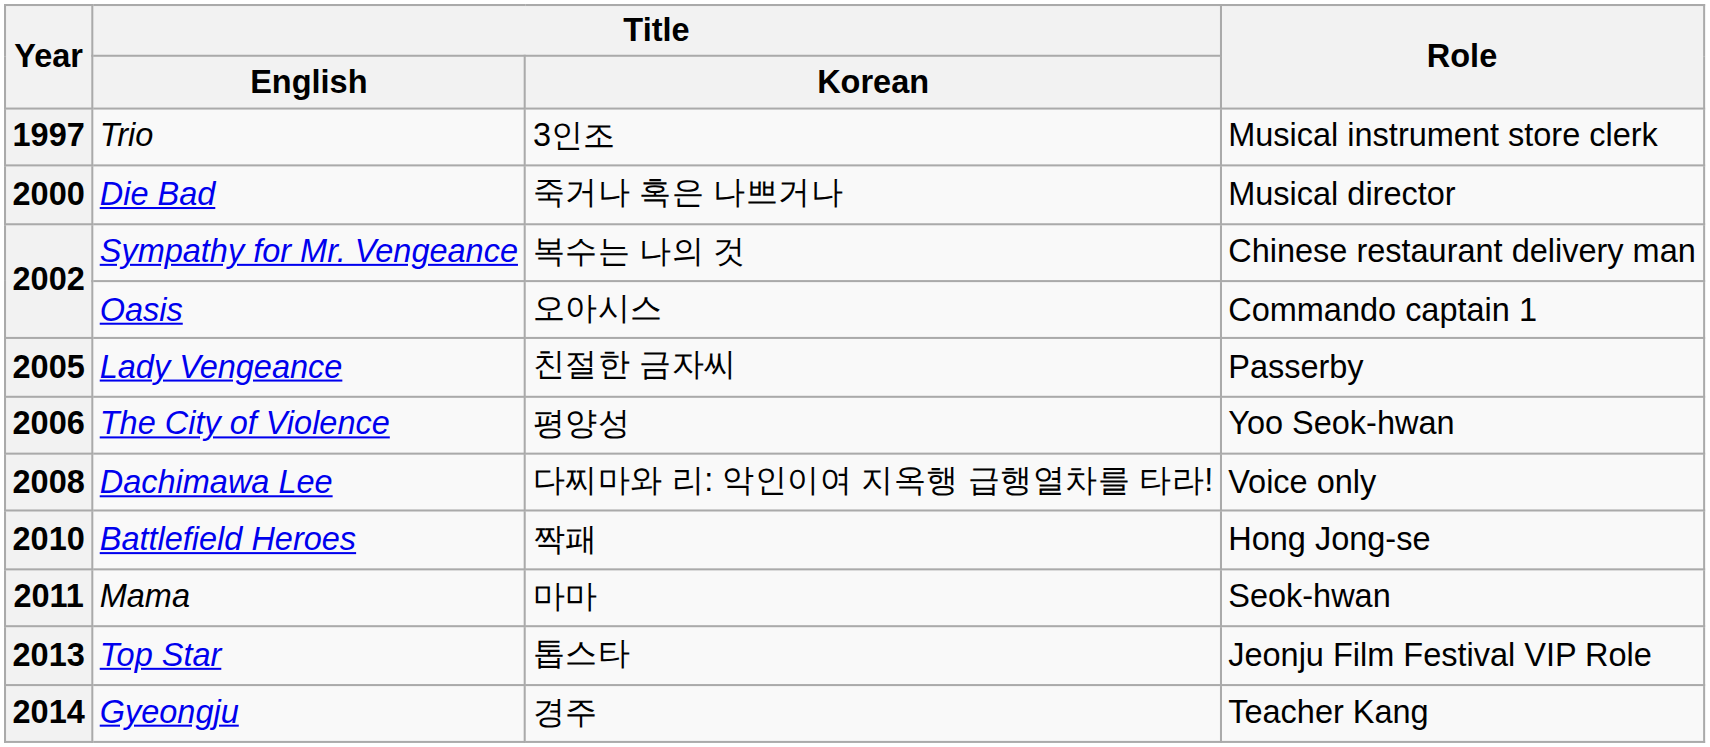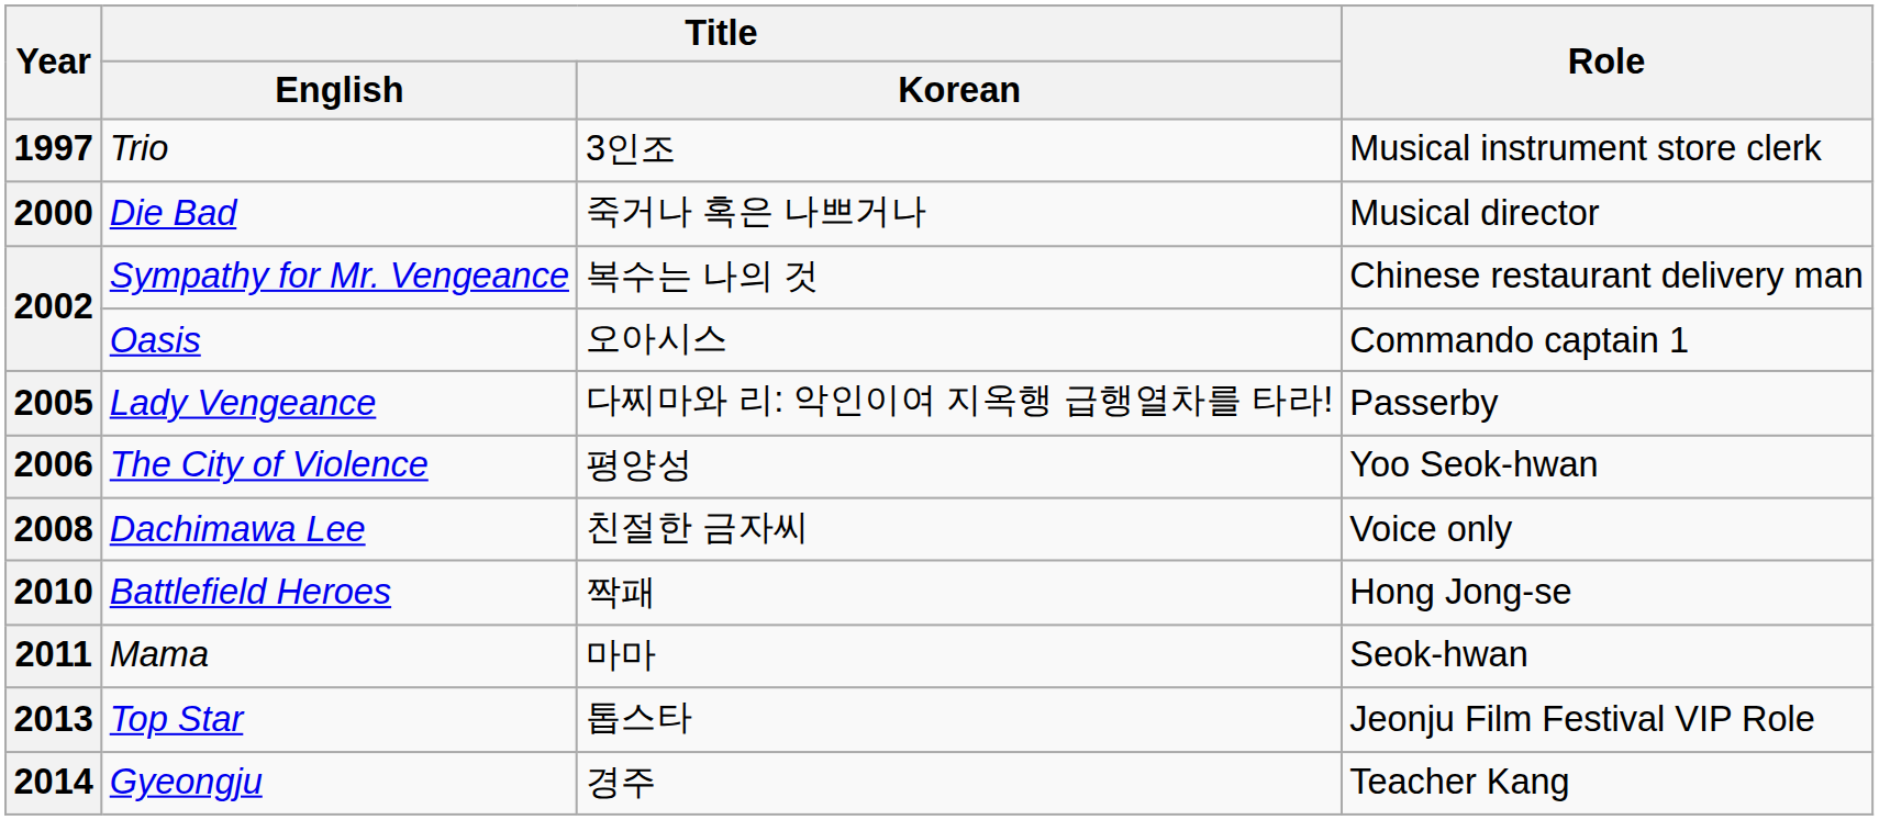2005 | Title / Korean: 친절한 금자씨 -> 다찌마와 리: 악인이여 지옥행 급행열차를 타라!
2008 | Title / Korean: 다찌마와 리: 악인이여 지옥행 급행열차를 타라! -> 친절한 금자씨
